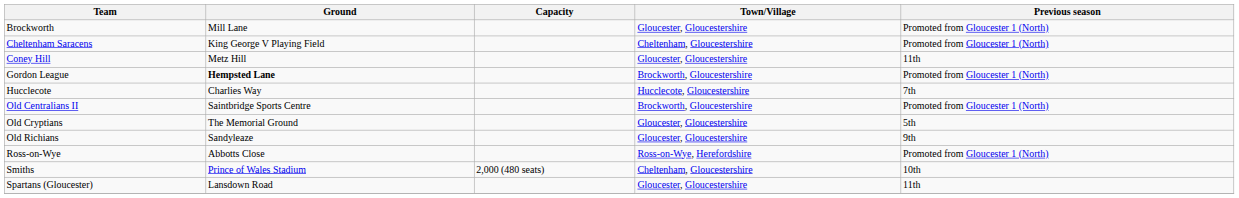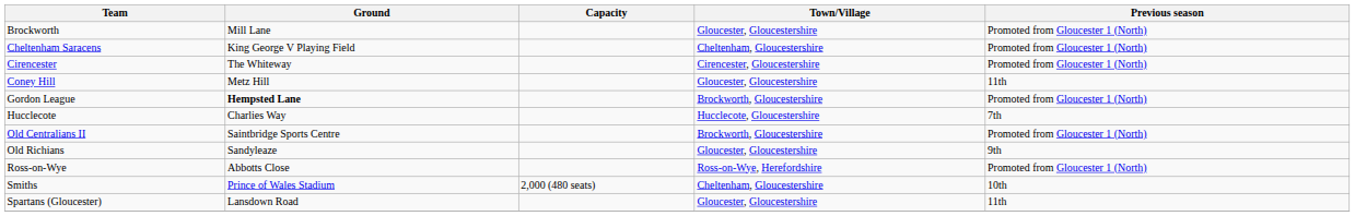+ row: Cirencester | The Whiteway | Cirencester, Gloucestershire | Promoted from Gloucester 1 (North)
- row: Old Cryptians | The Memorial Ground | Gloucester, Gloucestershire | 5th
